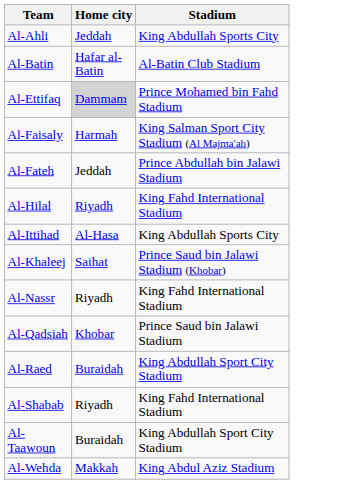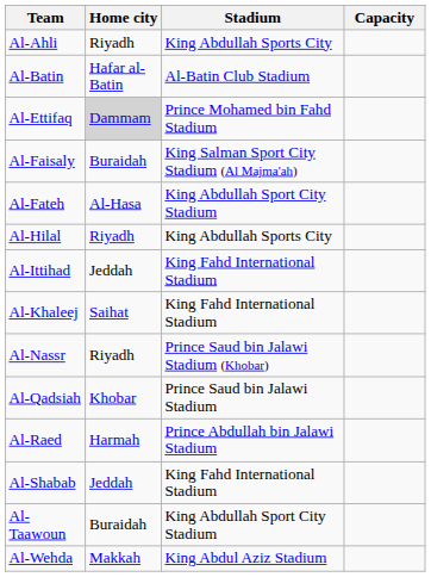+ column: Capacity
Al-Ahli | Home city: Jeddah -> Riyadh
Al-Faisaly | Home city: Harmah -> Buraidah
Al-Fateh | Home city: Jeddah -> Al-Hasa
Al-Fateh | Stadium: Prince Abdullah bin Jalawi Stadium -> King Abdullah Sport City Stadium
Al-Hilal | Stadium: King Fahd International Stadium -> King Abdullah Sports City
Al-Ittihad | Home city: Al-Hasa -> Jeddah
Al-Ittihad | Stadium: King Abdullah Sports City -> King Fahd International Stadium
Al-Khaleej | Stadium: Prince Saud bin Jalawi Stadium (Khobar) -> King Fahd International Stadium
Al-Nassr | Stadium: King Fahd International Stadium -> Prince Saud bin Jalawi Stadium (Khobar)
Al-Raed | Home city: Buraidah -> Harmah
Al-Raed | Stadium: King Abdullah Sport City Stadium -> Prince Abdullah bin Jalawi Stadium
Al-Shabab | Home city: Riyadh -> Jeddah
